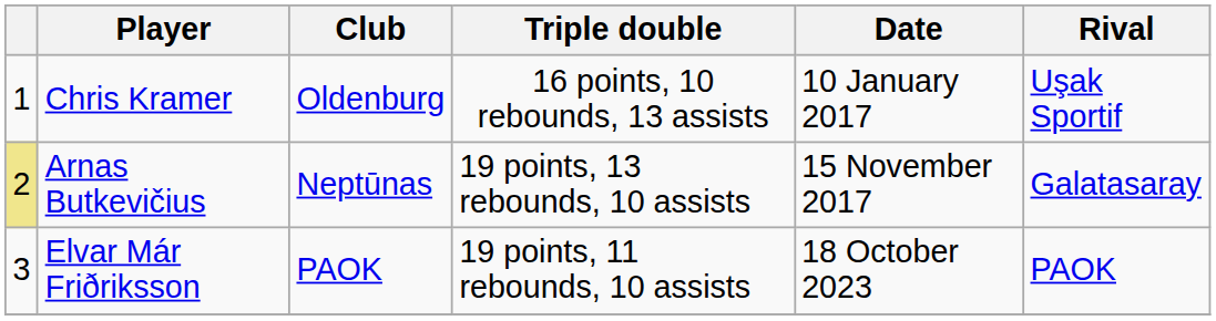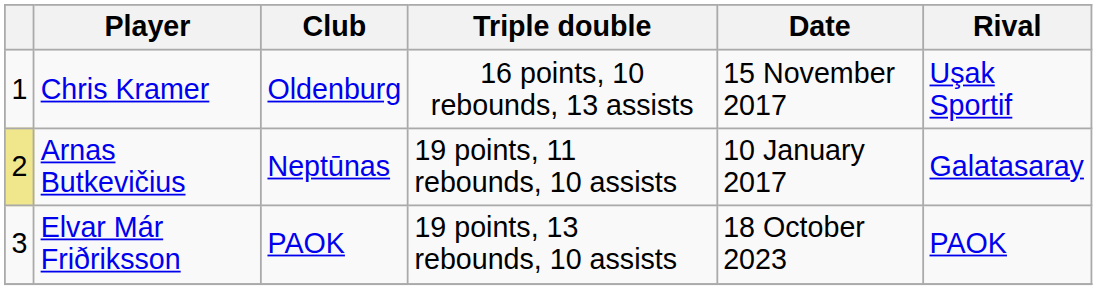Chris Kramer | Date: 10 January 2017 -> 15 November 2017
Arnas Butkevičius | Triple double: 19 points, 13 rebounds, 10 assists -> 19 points, 11 rebounds, 10 assists
Arnas Butkevičius | Date: 15 November 2017 -> 10 January 2017
Elvar Már Friðriksson | Triple double: 19 points, 11 rebounds, 10 assists -> 19 points, 13 rebounds, 10 assists
